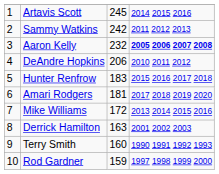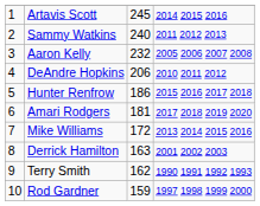Sammy Watkins | column 3: 242 -> 240
Aaron Kelly | column 4: bold -> normal
Hunter Renfrow | column 3: 183 -> 186
Terry Smith | column 3: 160 -> 162
